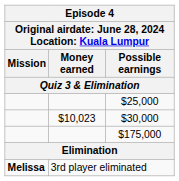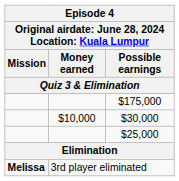rows swapped: $25,000 <-> $175,000
$30,000 | Money earned: $10,023 -> $10,000
